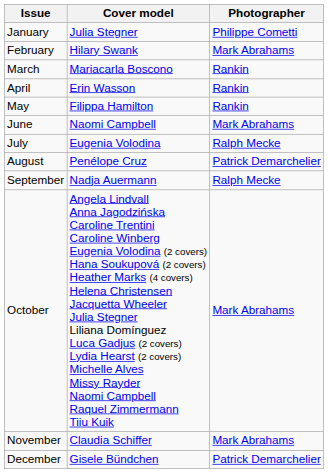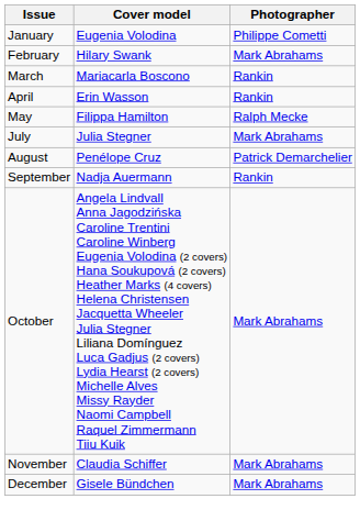January | Cover model: Julia Stegner -> Eugenia Volodina
May | Photographer: Rankin -> Ralph Mecke
- row: June | Naomi Campbell | Mark Abrahams
July | Cover model: Eugenia Volodina -> Julia Stegner
July | Photographer: Ralph Mecke -> Mark Abrahams
September | Photographer: Ralph Mecke -> Rankin
December | Photographer: Patrick Demarchelier -> Mark Abrahams
